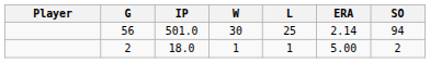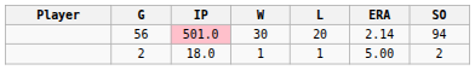56 | IP: no background -> pink background
56 | L: 25 -> 20
